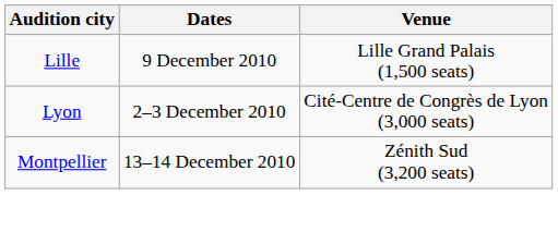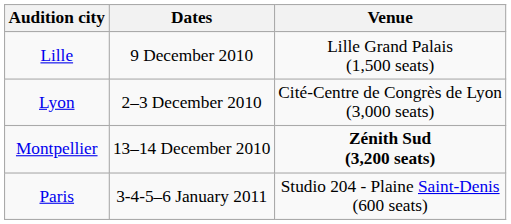Montpellier | Venue: normal -> bold
+ row: Paris | 3-4-5–6 January 2011 | Studio 204 - Plaine Saint-Denis (600 seats)
